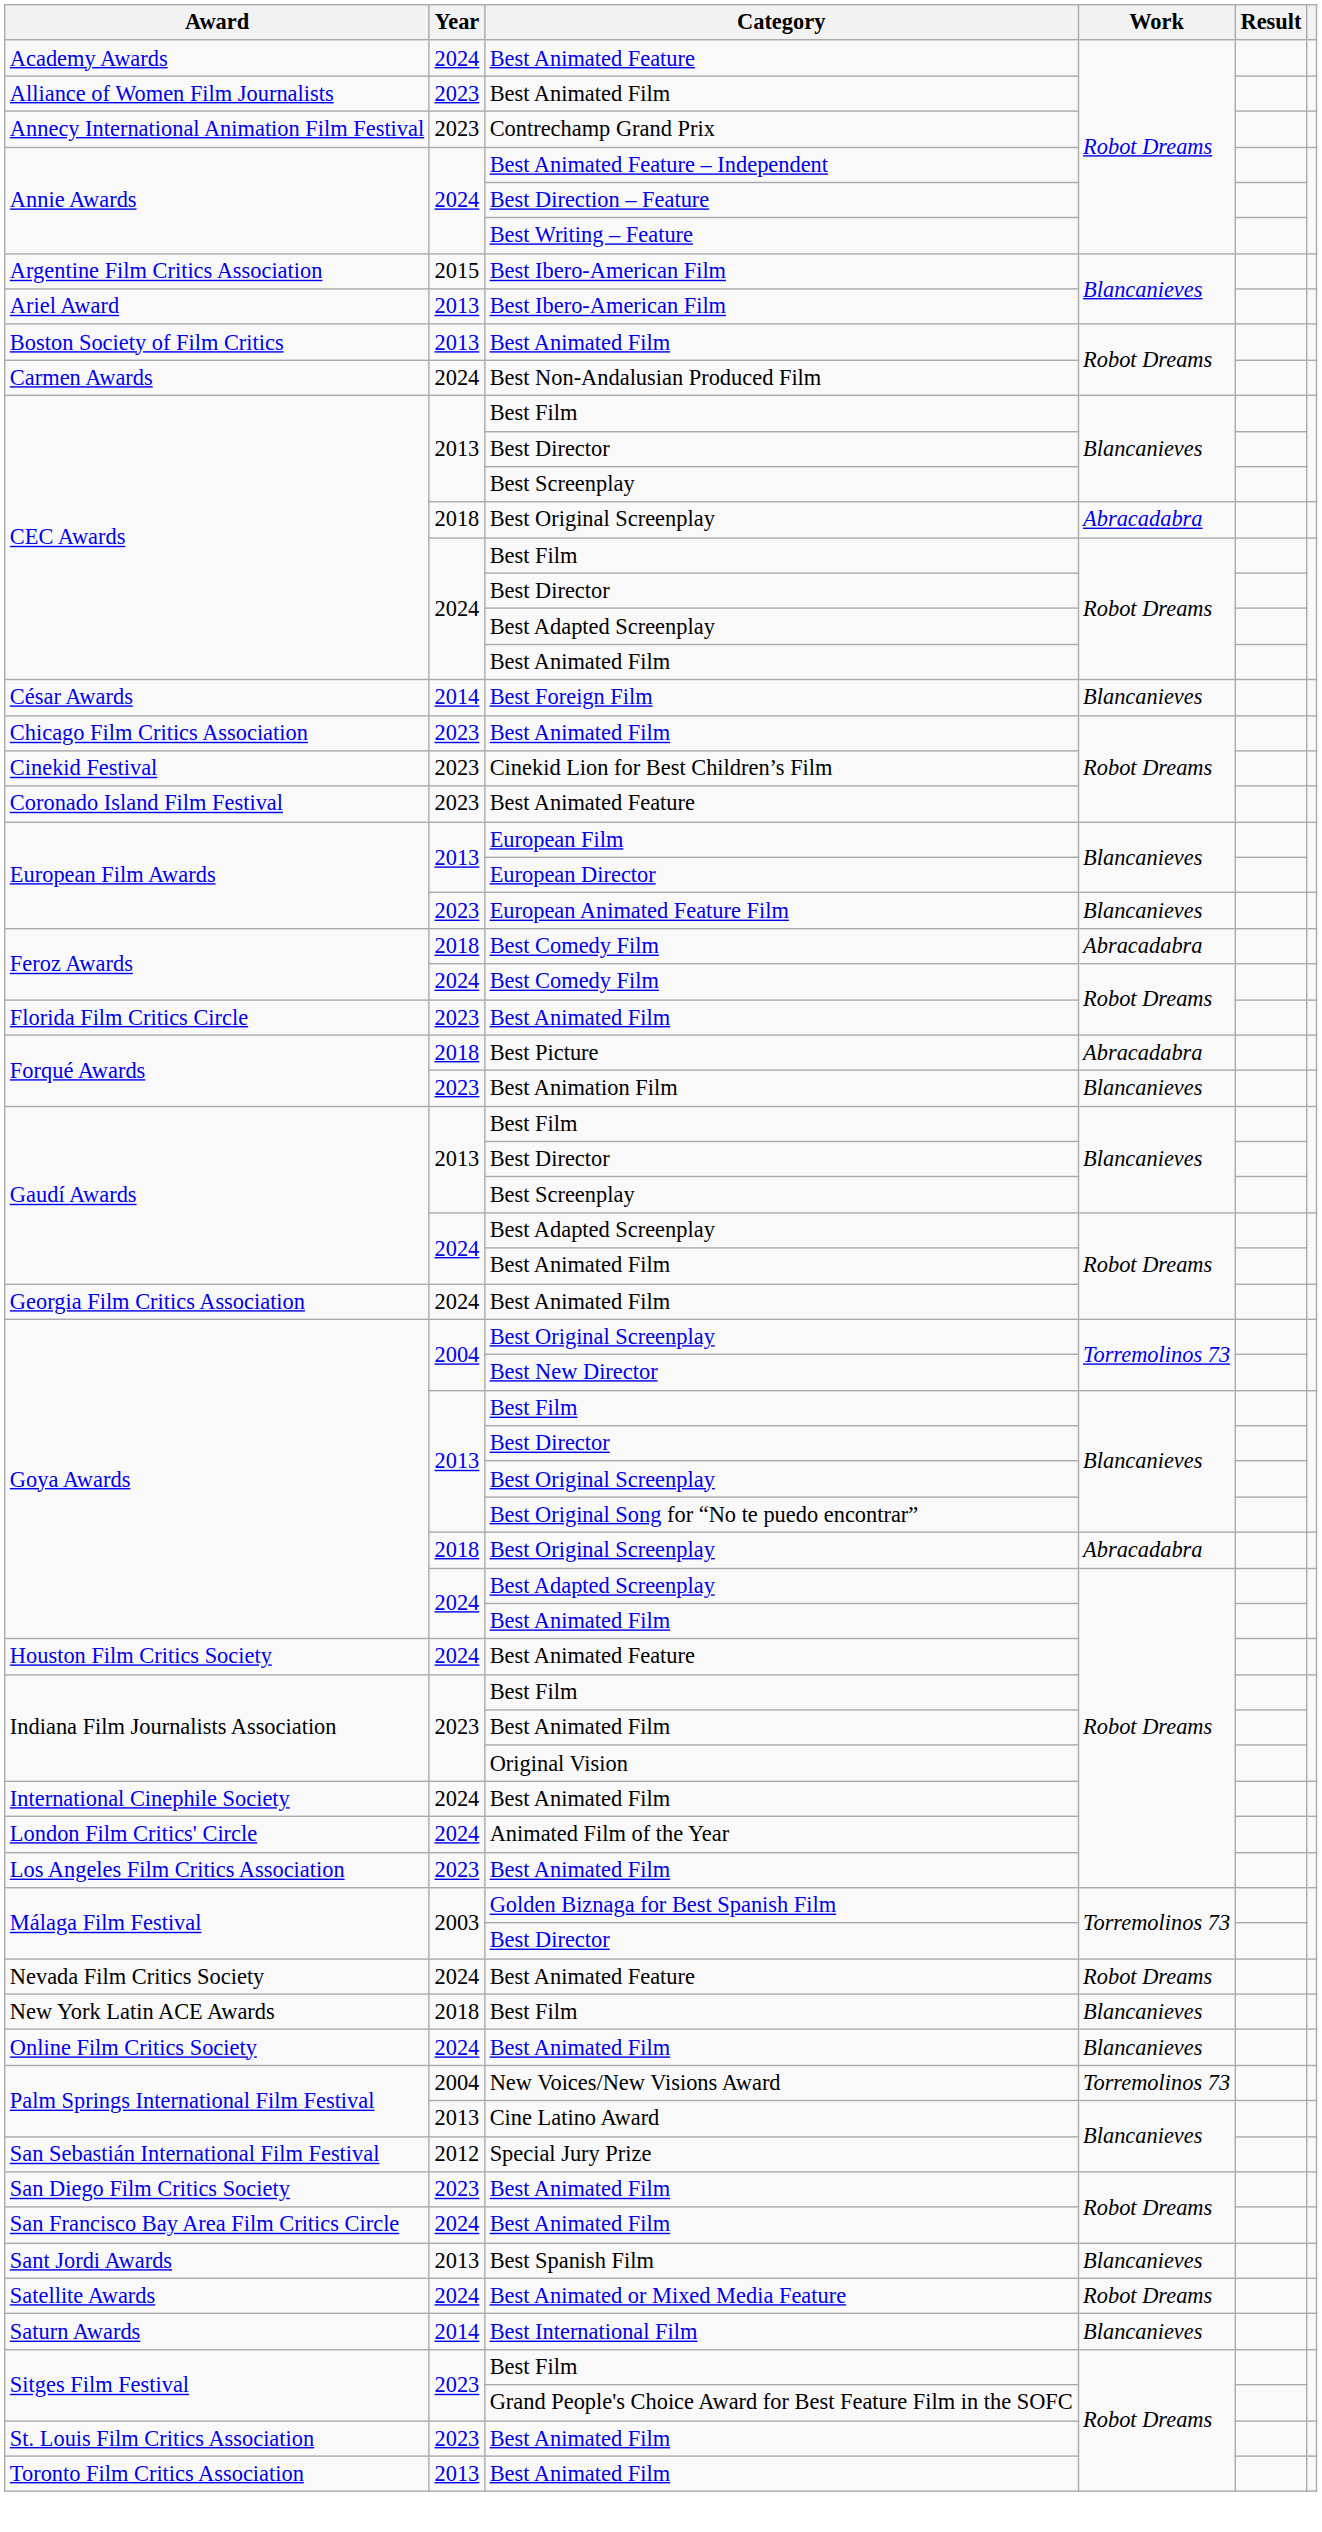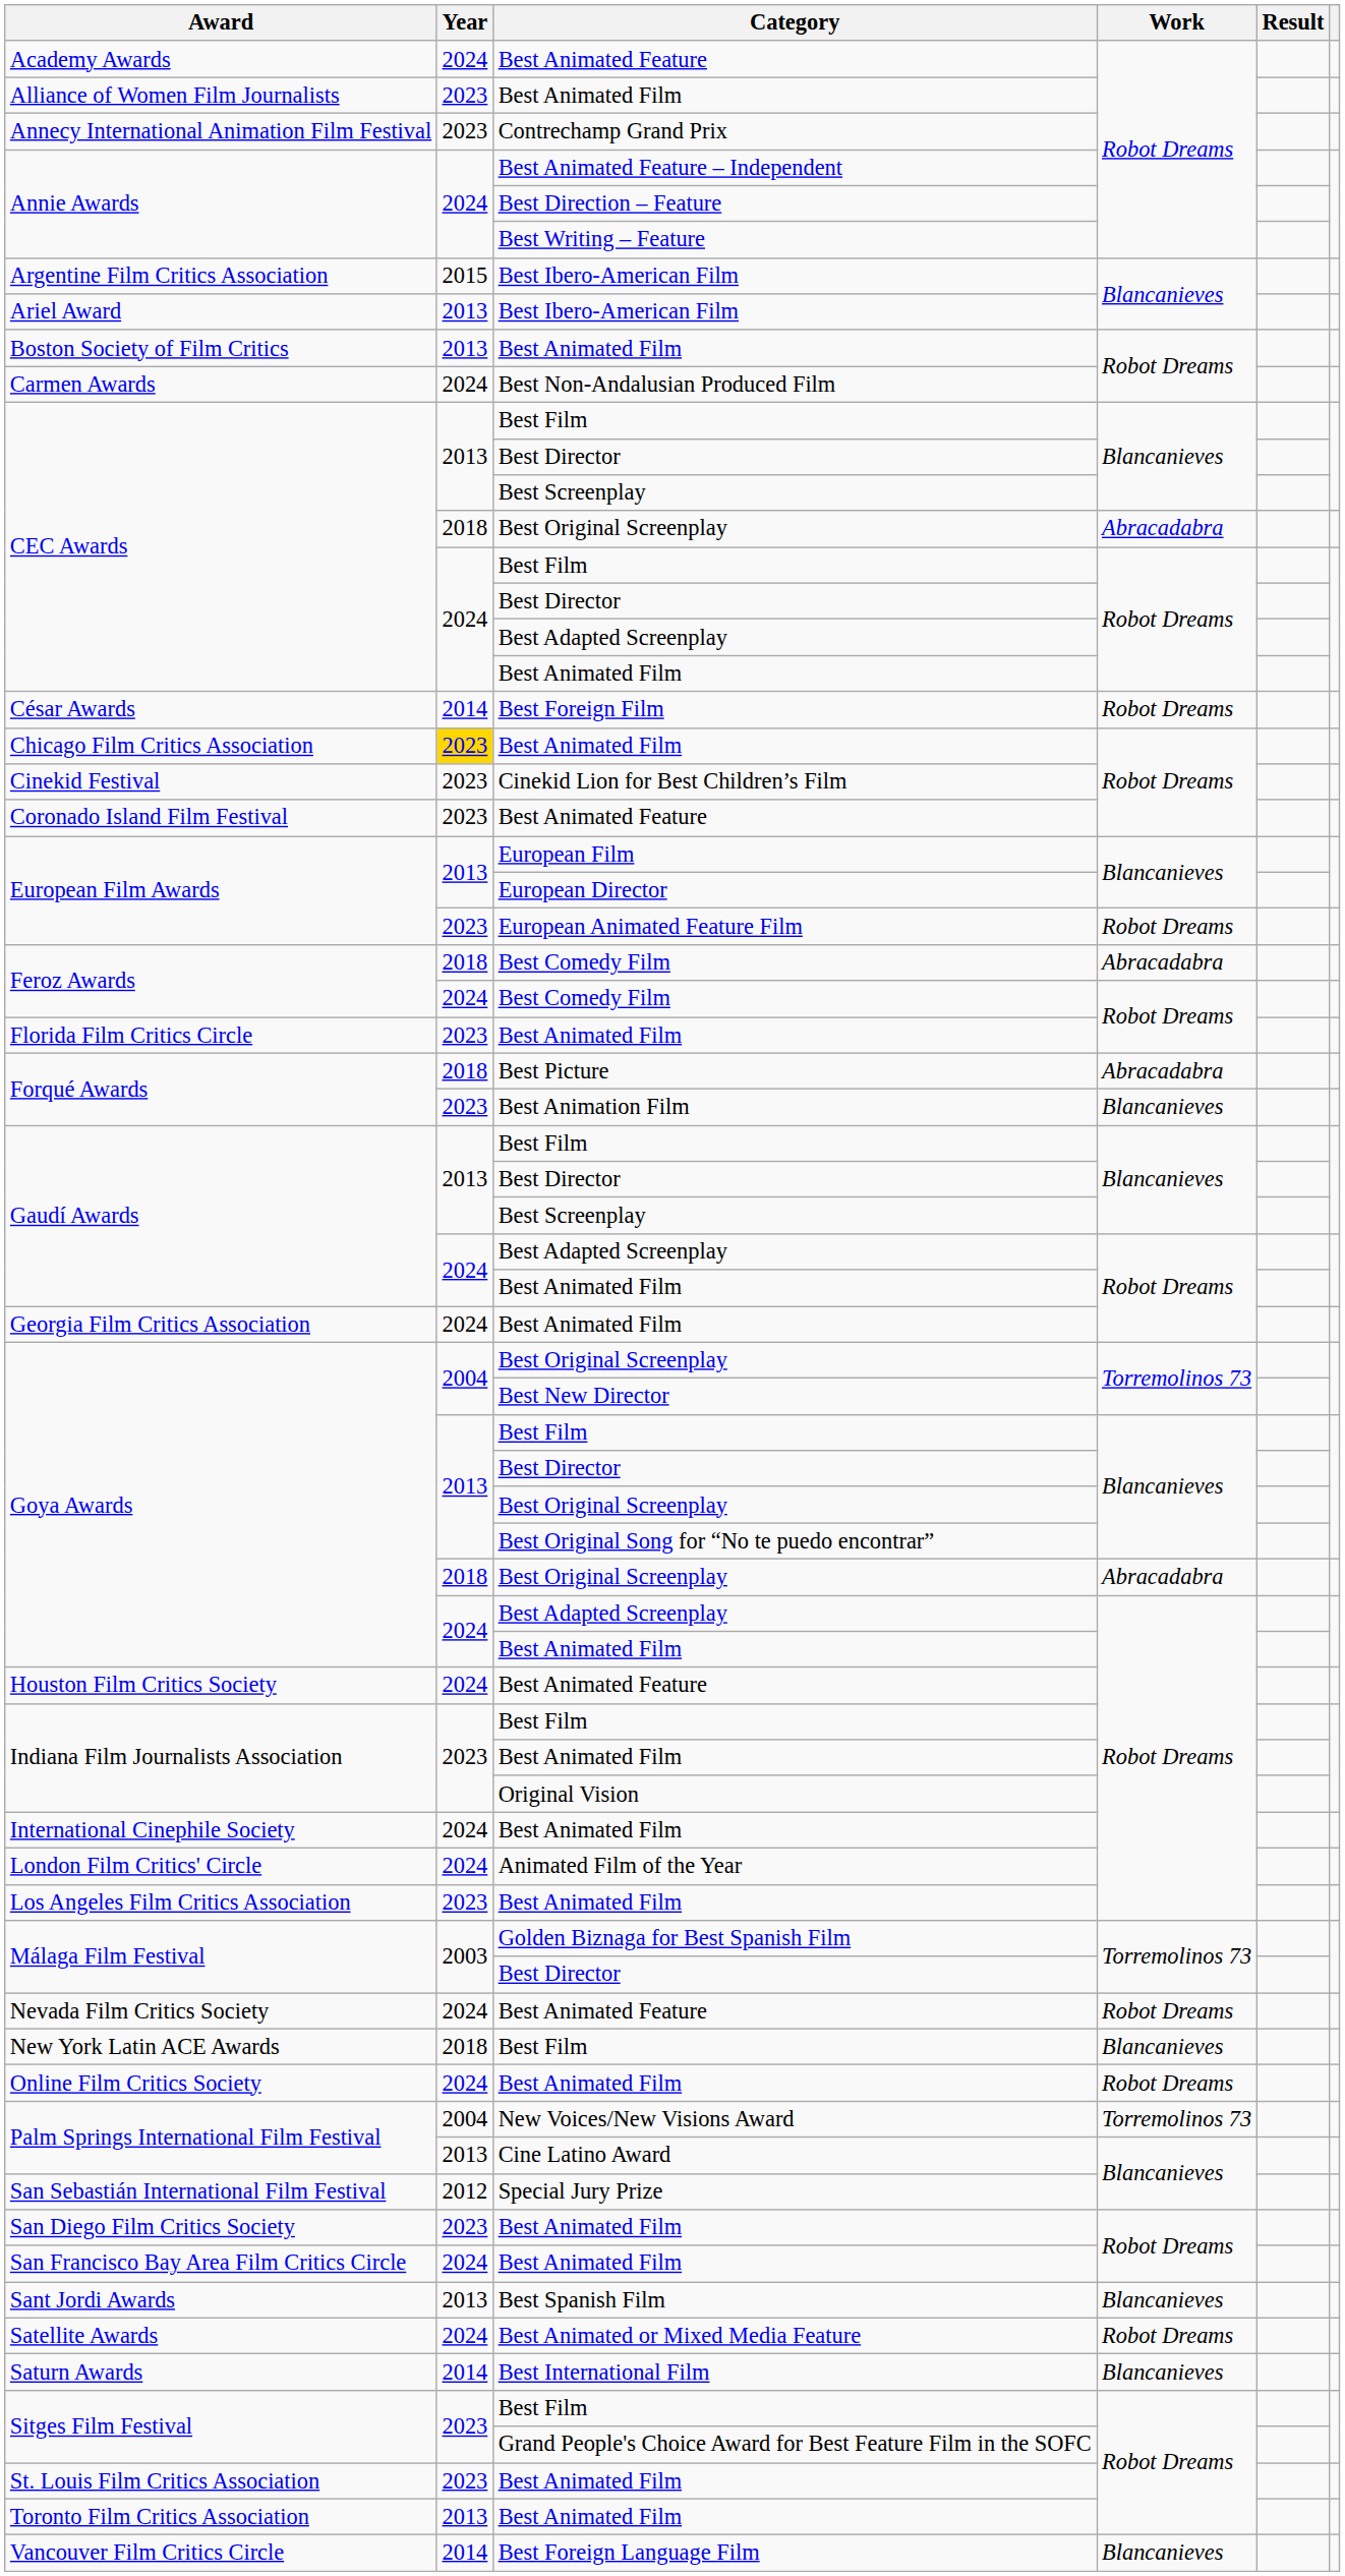César Awards | Work: Blancanieves -> Robot Dreams
Chicago Film Critics Association | Year: no background -> gold background
European Film Awards / European Animated Feature Film | Work: Blancanieves -> Robot Dreams
Online Film Critics Society | Work: Blancanieves -> Robot Dreams
+ row: Vancouver Film Critics Circle | 2014 | Best Foreign Language Film | Blancanieves
